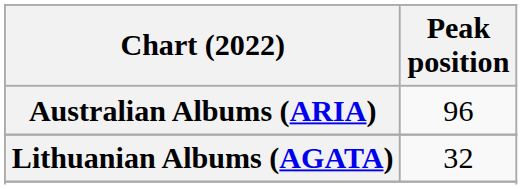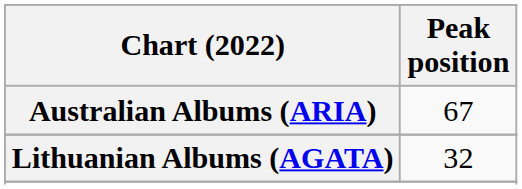Australian Albums (ARIA) | Peak position: 96 -> 67
